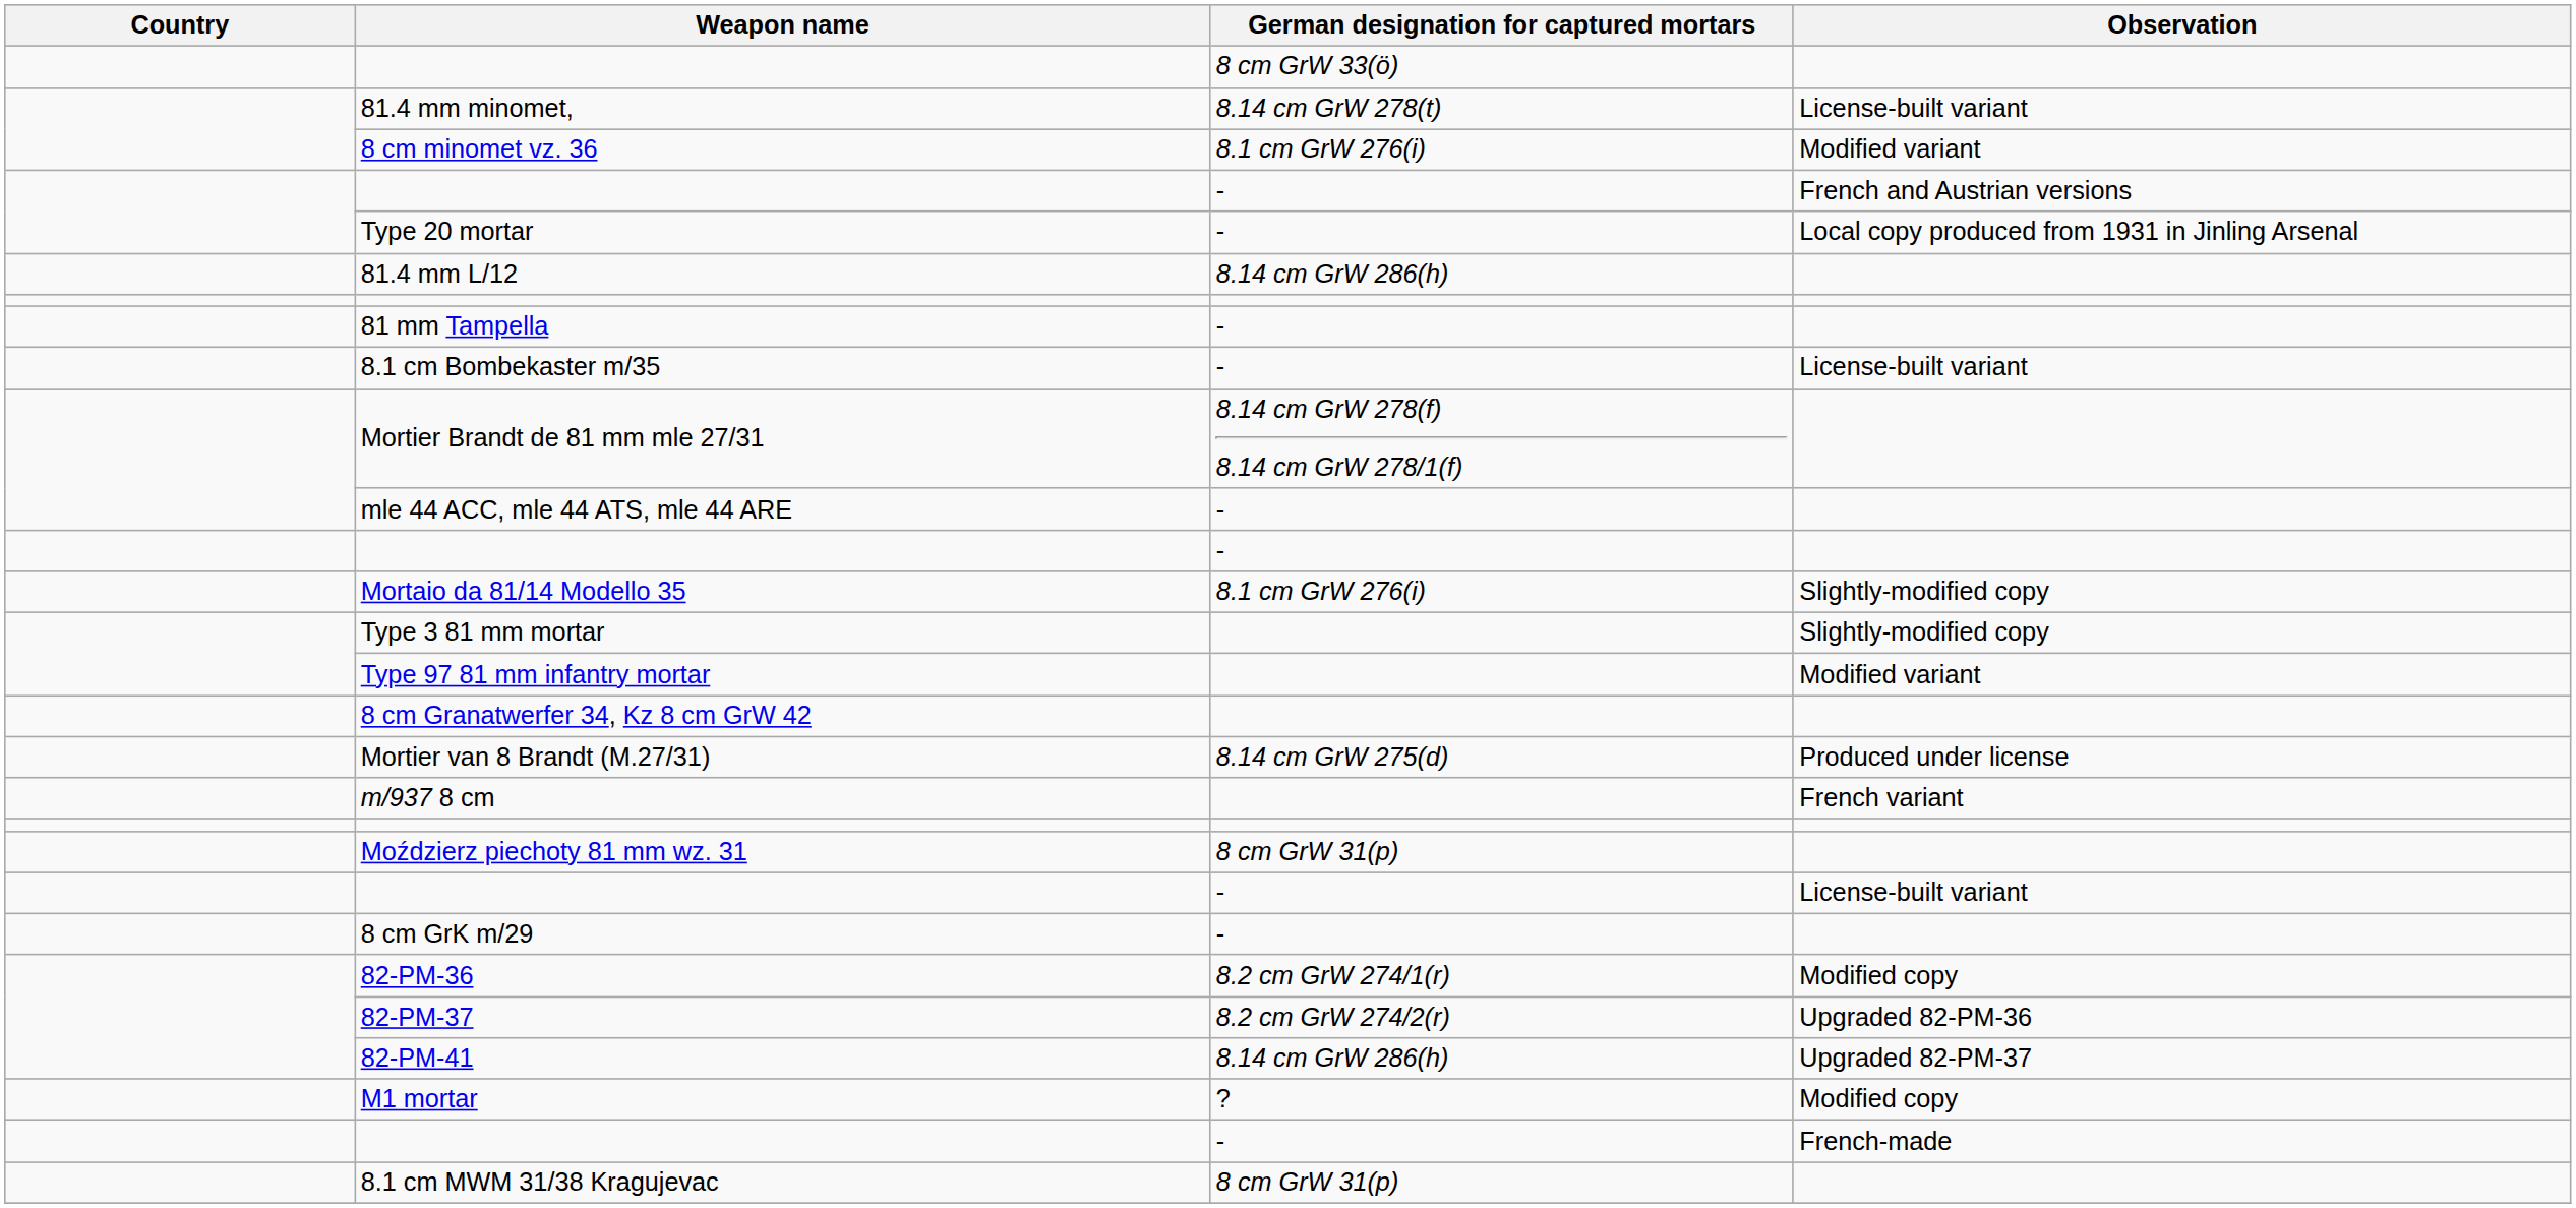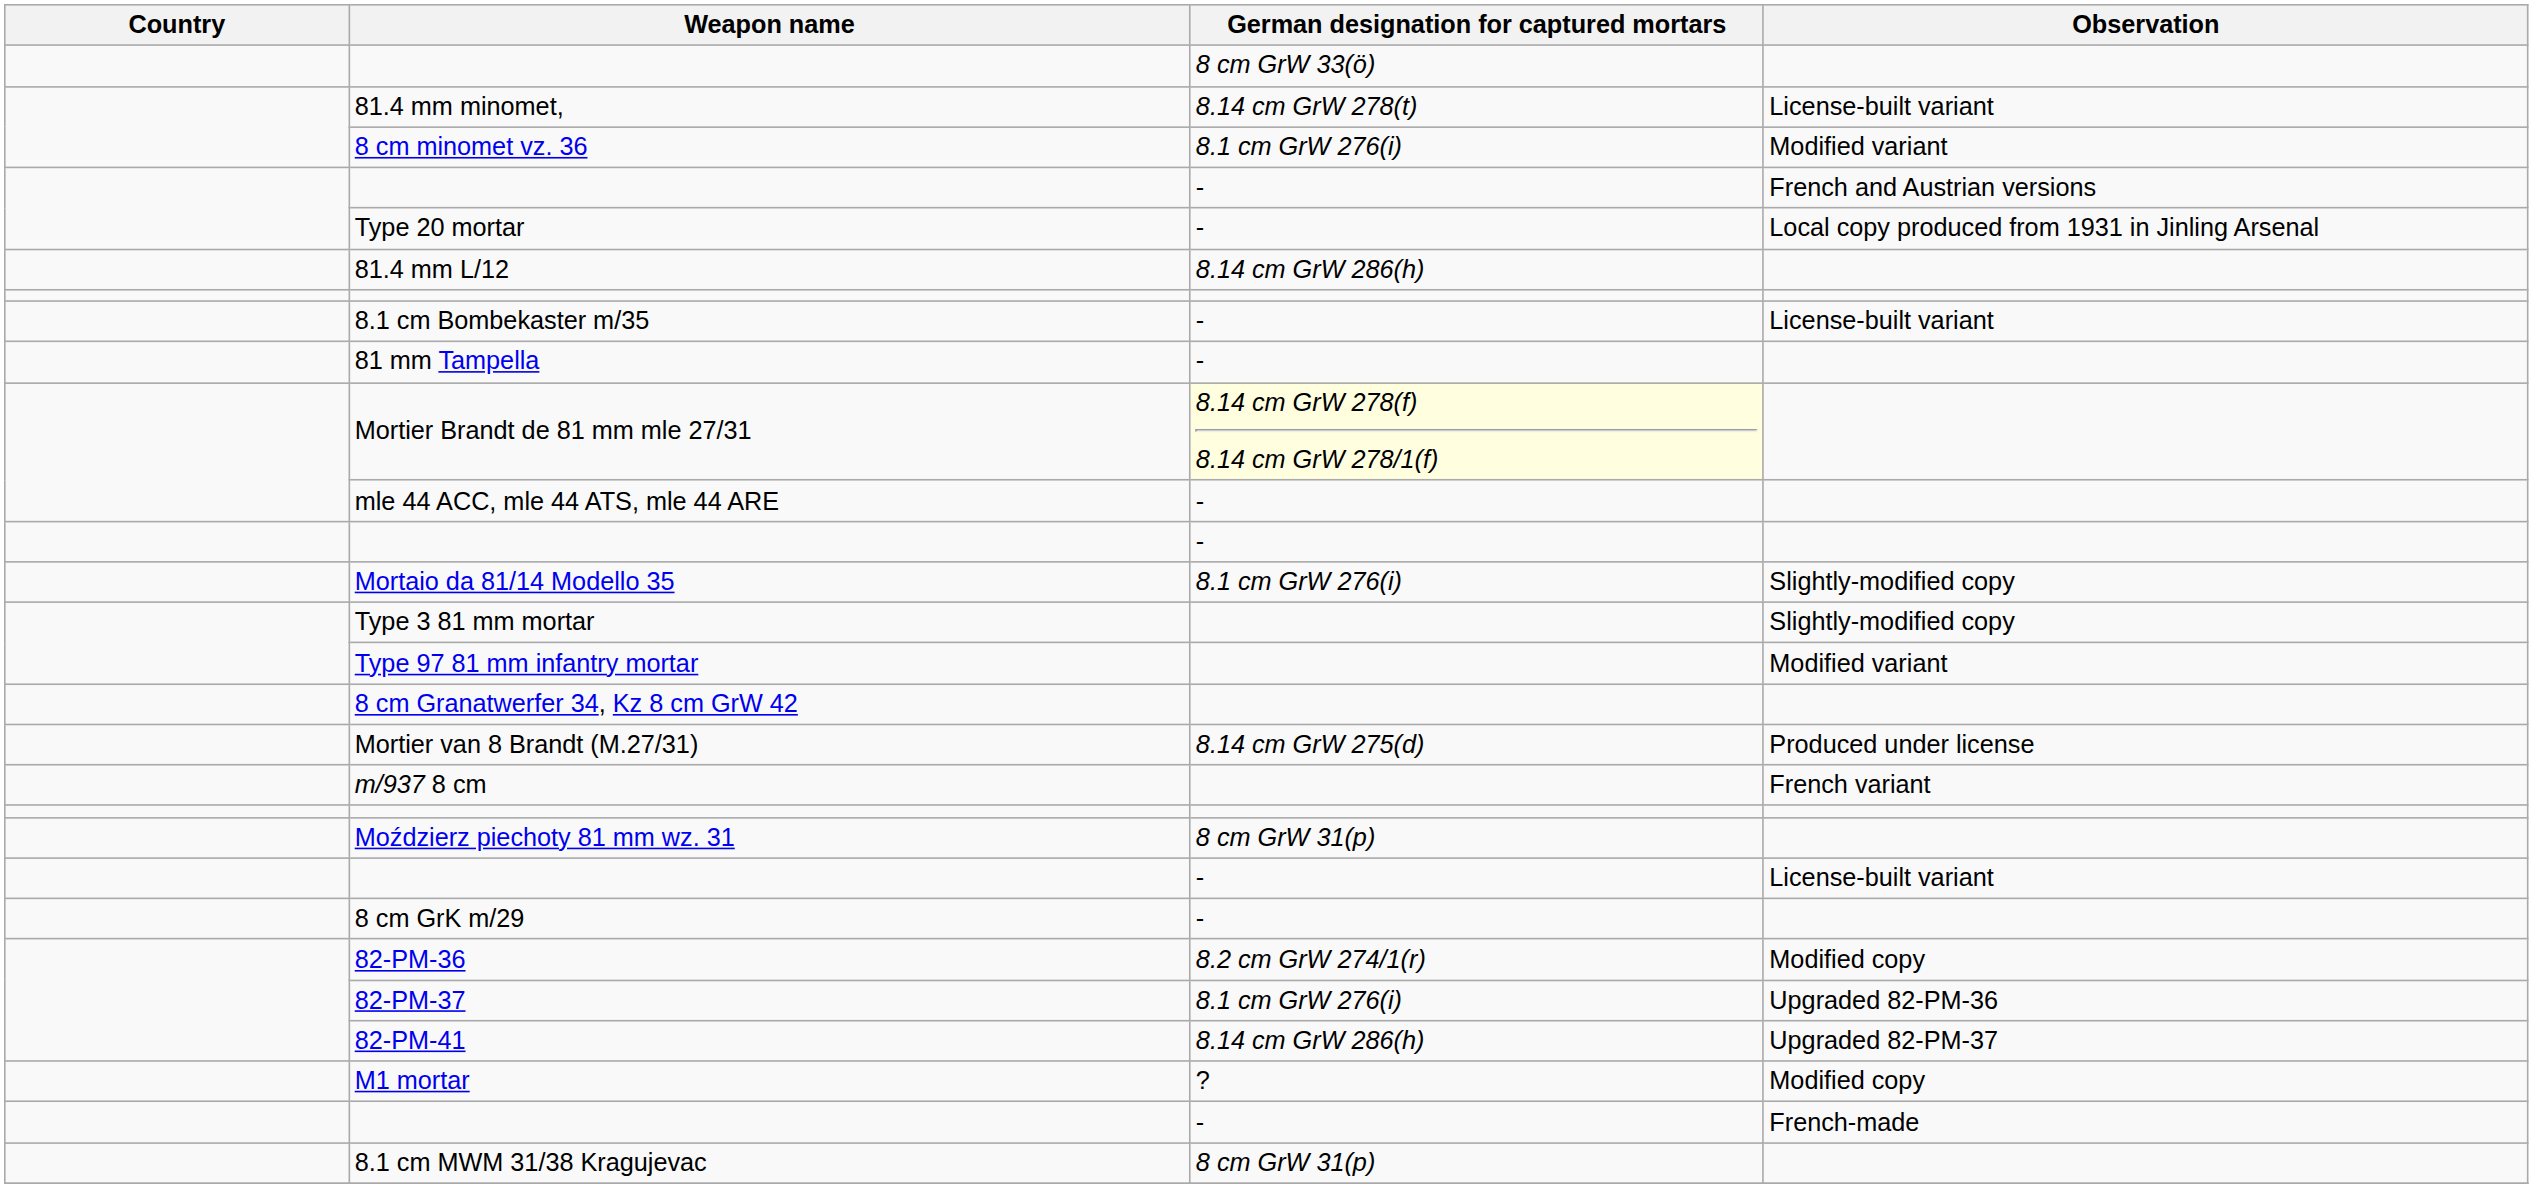rows swapped: 81 mm Tampella <-> 8.1 cm Bombekaster m/35
Mortier Brandt de 81 mm mle 27/31 | German designation for captured mortars: no background -> lightyellow background
82-PM-37 | German designation for captured mortars: 8.2 cm GrW 274/2(r) -> 8.1 cm GrW 276(i)
